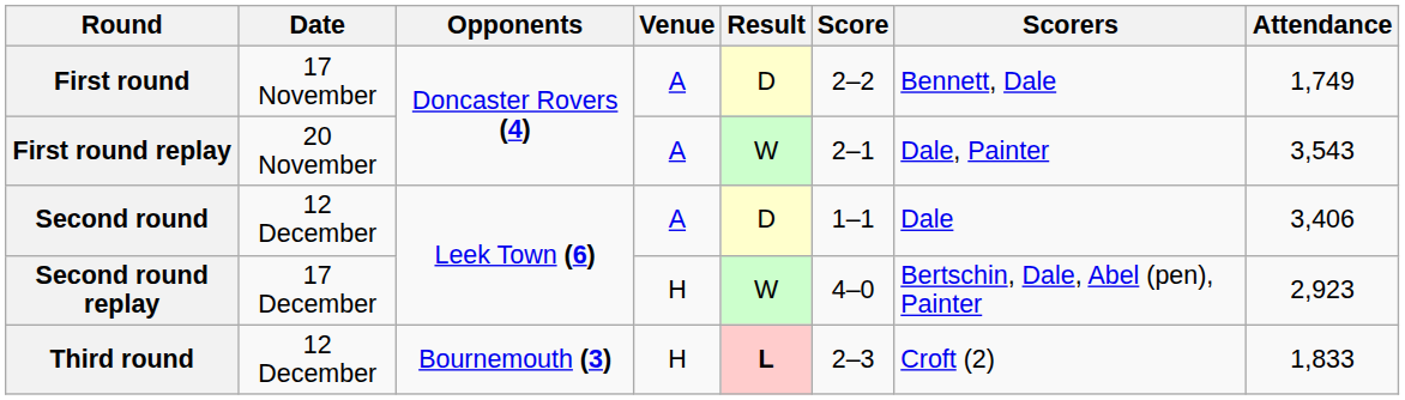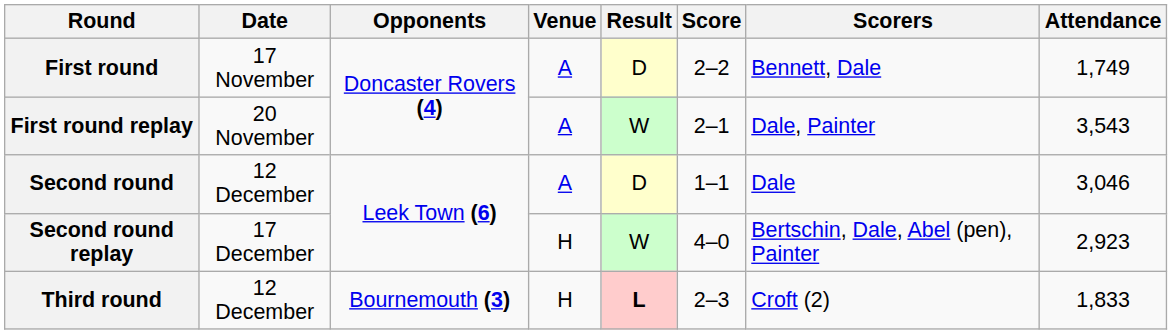Second round | Attendance: 3,406 -> 3,046
